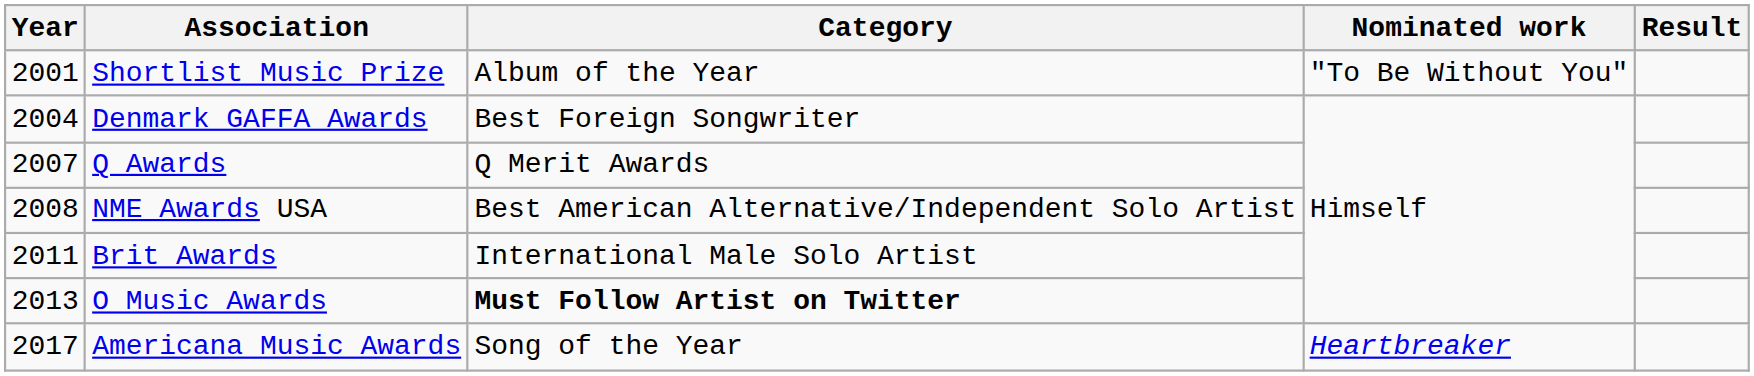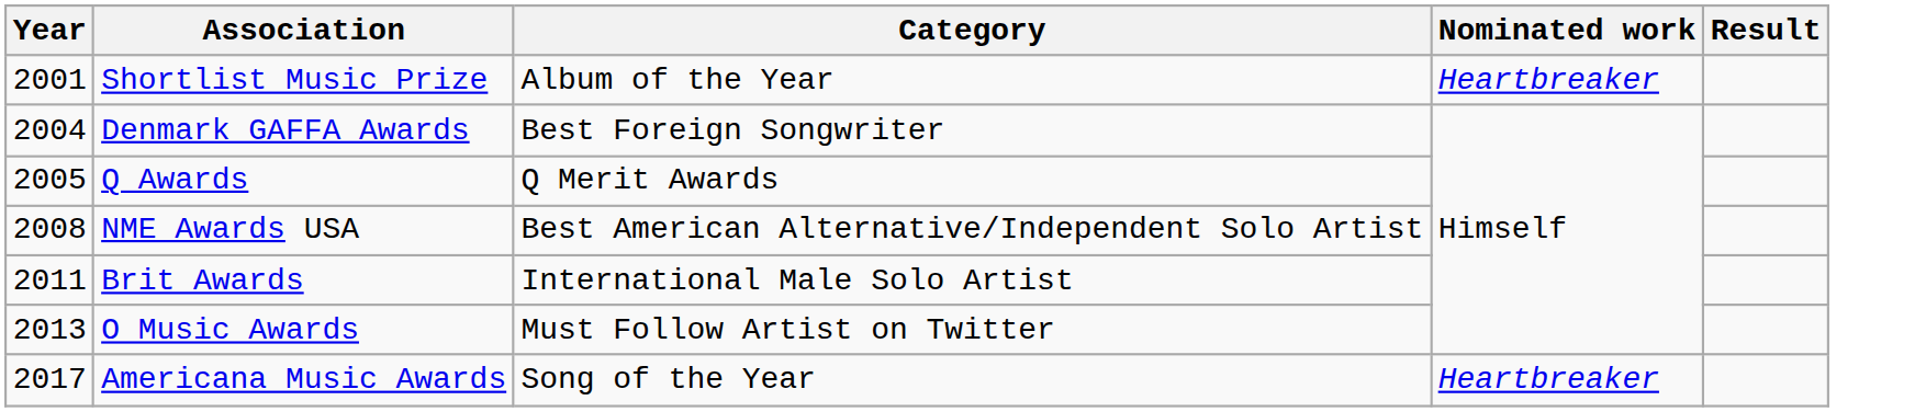Shortlist Music Prize | Nominated work: "To Be Without You" -> Heartbreaker
Q Awards | Year: 2007 -> 2005
O Music Awards | Category: bold -> normal
